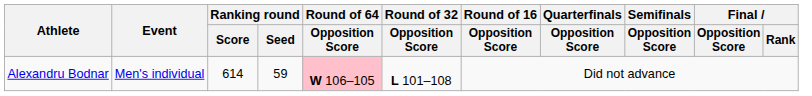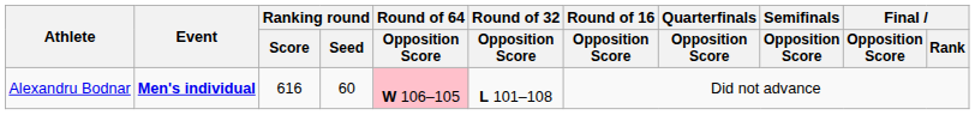Alexandru Bodnar | Event: normal -> bold
Alexandru Bodnar | Ranking round / Score: 614 -> 616
Alexandru Bodnar | Ranking round / Seed: 59 -> 60
